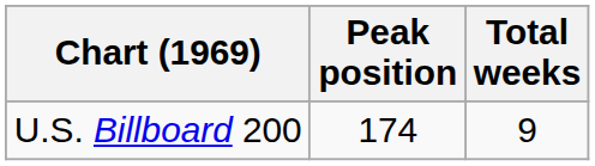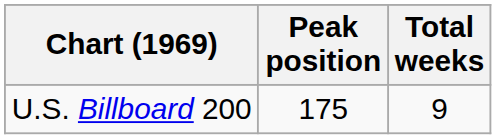U.S. Billboard 200 | Peak position: 174 -> 175
